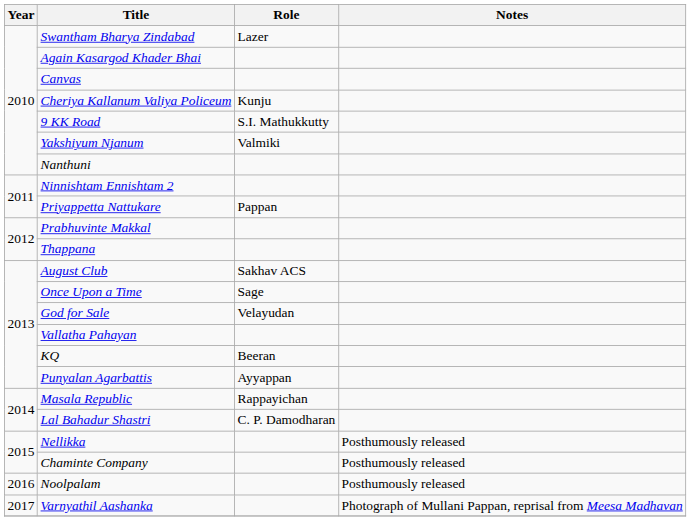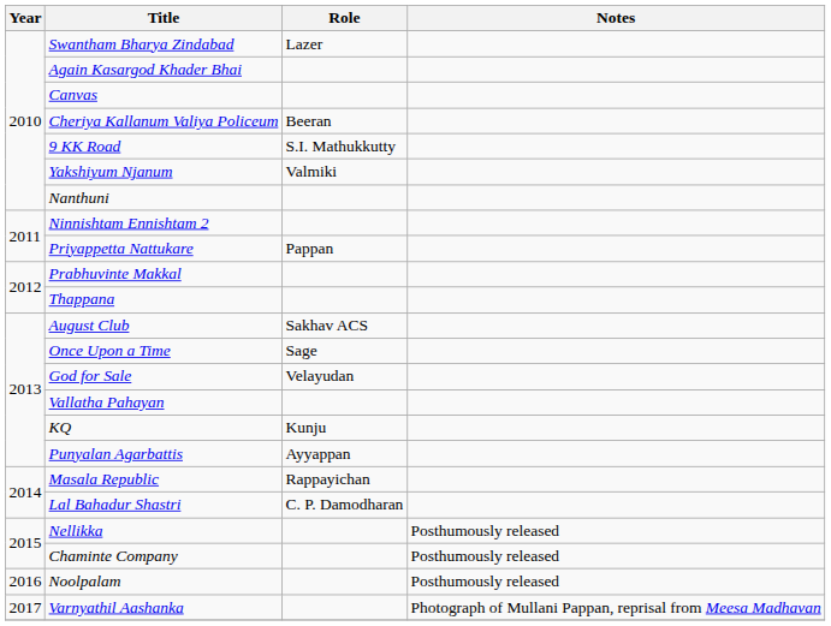Cheriya Kallanum Valiya Policeum | Role: Kunju -> Beeran
KQ | Role: Beeran -> Kunju
